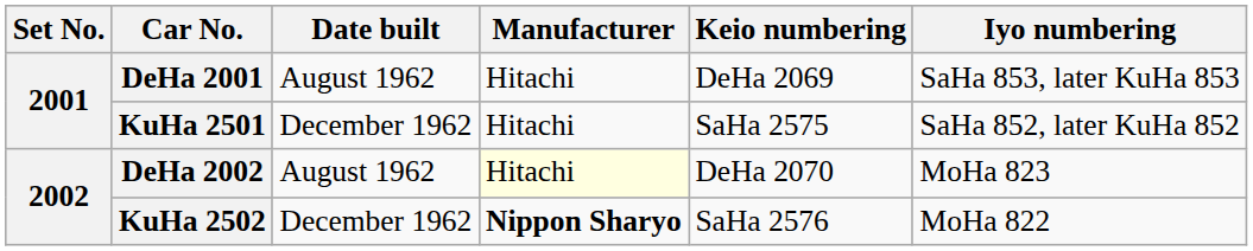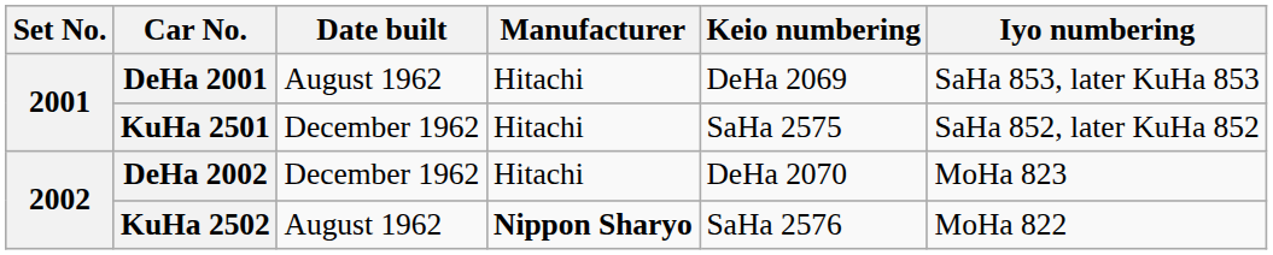DeHa 2002 | Date built: August 1962 -> December 1962
DeHa 2002 | Manufacturer: lightyellow background -> no background
KuHa 2502 | Date built: December 1962 -> August 1962
